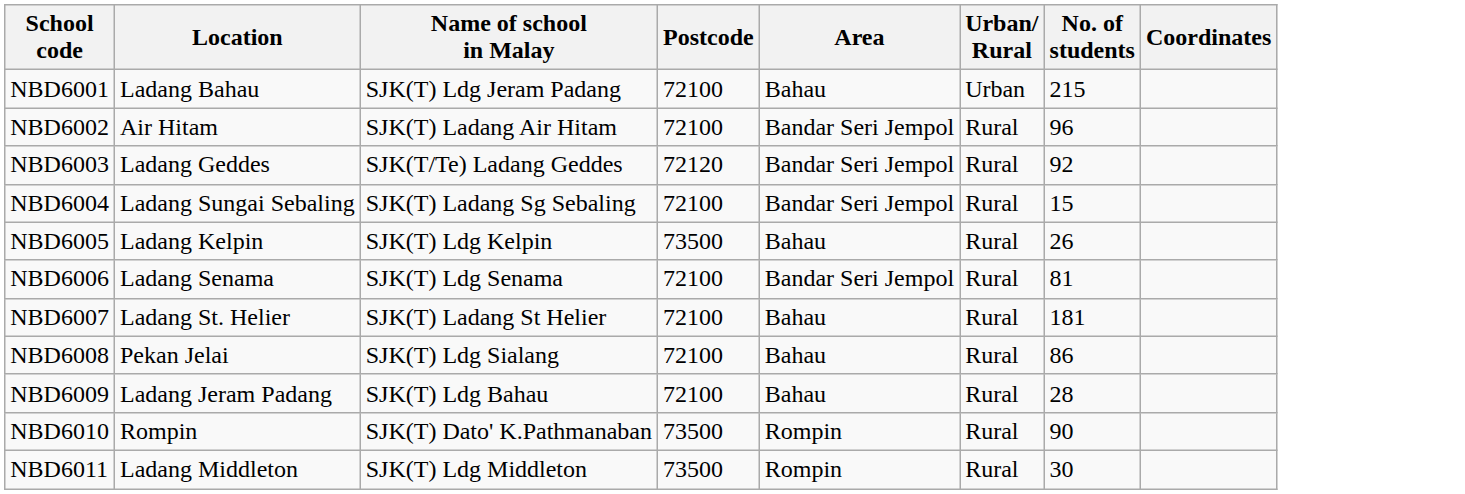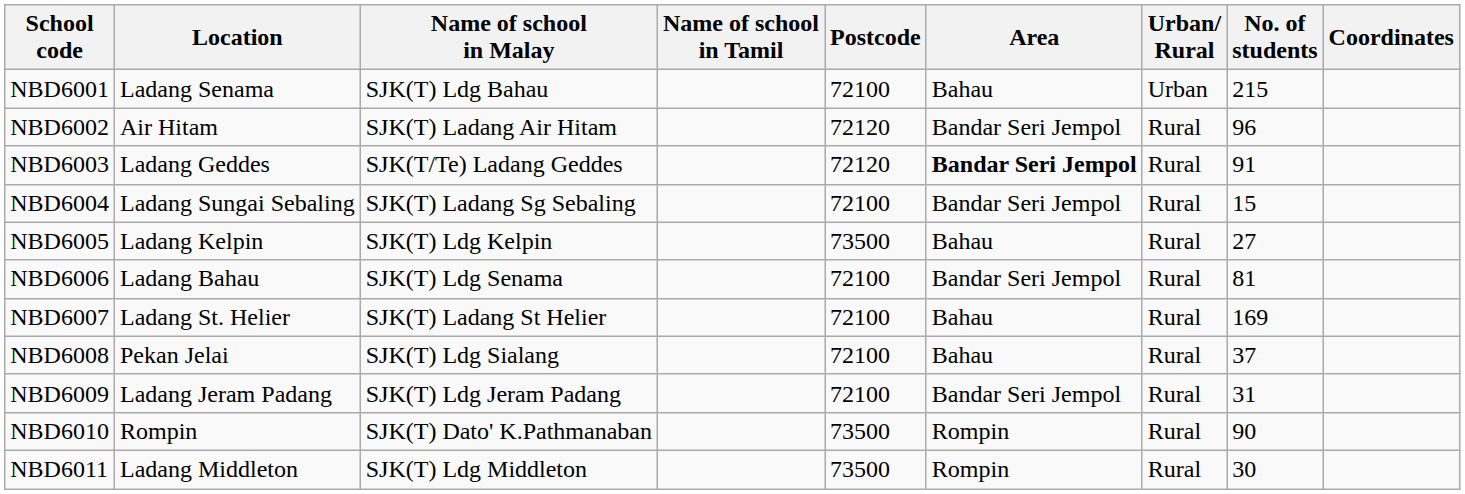+ column: Name of school in Tamil
NBD6001 | Location: Ladang Bahau -> Ladang Senama
NBD6001 | Name of school in Malay: SJK(T) Ldg Jeram Padang -> SJK(T) Ldg Bahau
NBD6002 | Postcode: 72100 -> 72120
NBD6003 | Area: normal -> bold
NBD6003 | No. of students: 92 -> 91
NBD6005 | No. of students: 26 -> 27
NBD6006 | Location: Ladang Senama -> Ladang Bahau
NBD6007 | No. of students: 181 -> 169
NBD6008 | No. of students: 86 -> 37
NBD6009 | Name of school in Malay: SJK(T) Ldg Bahau -> SJK(T) Ldg Jeram Padang
NBD6009 | Area: Bahau -> Bandar Seri Jempol
NBD6009 | No. of students: 28 -> 31
